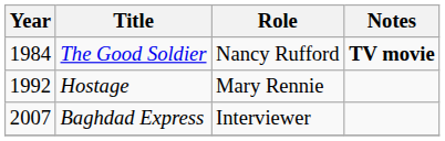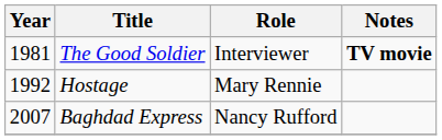The Good Soldier | Year: 1984 -> 1981
The Good Soldier | Role: Nancy Rufford -> Interviewer
Baghdad Express | Role: Interviewer -> Nancy Rufford
